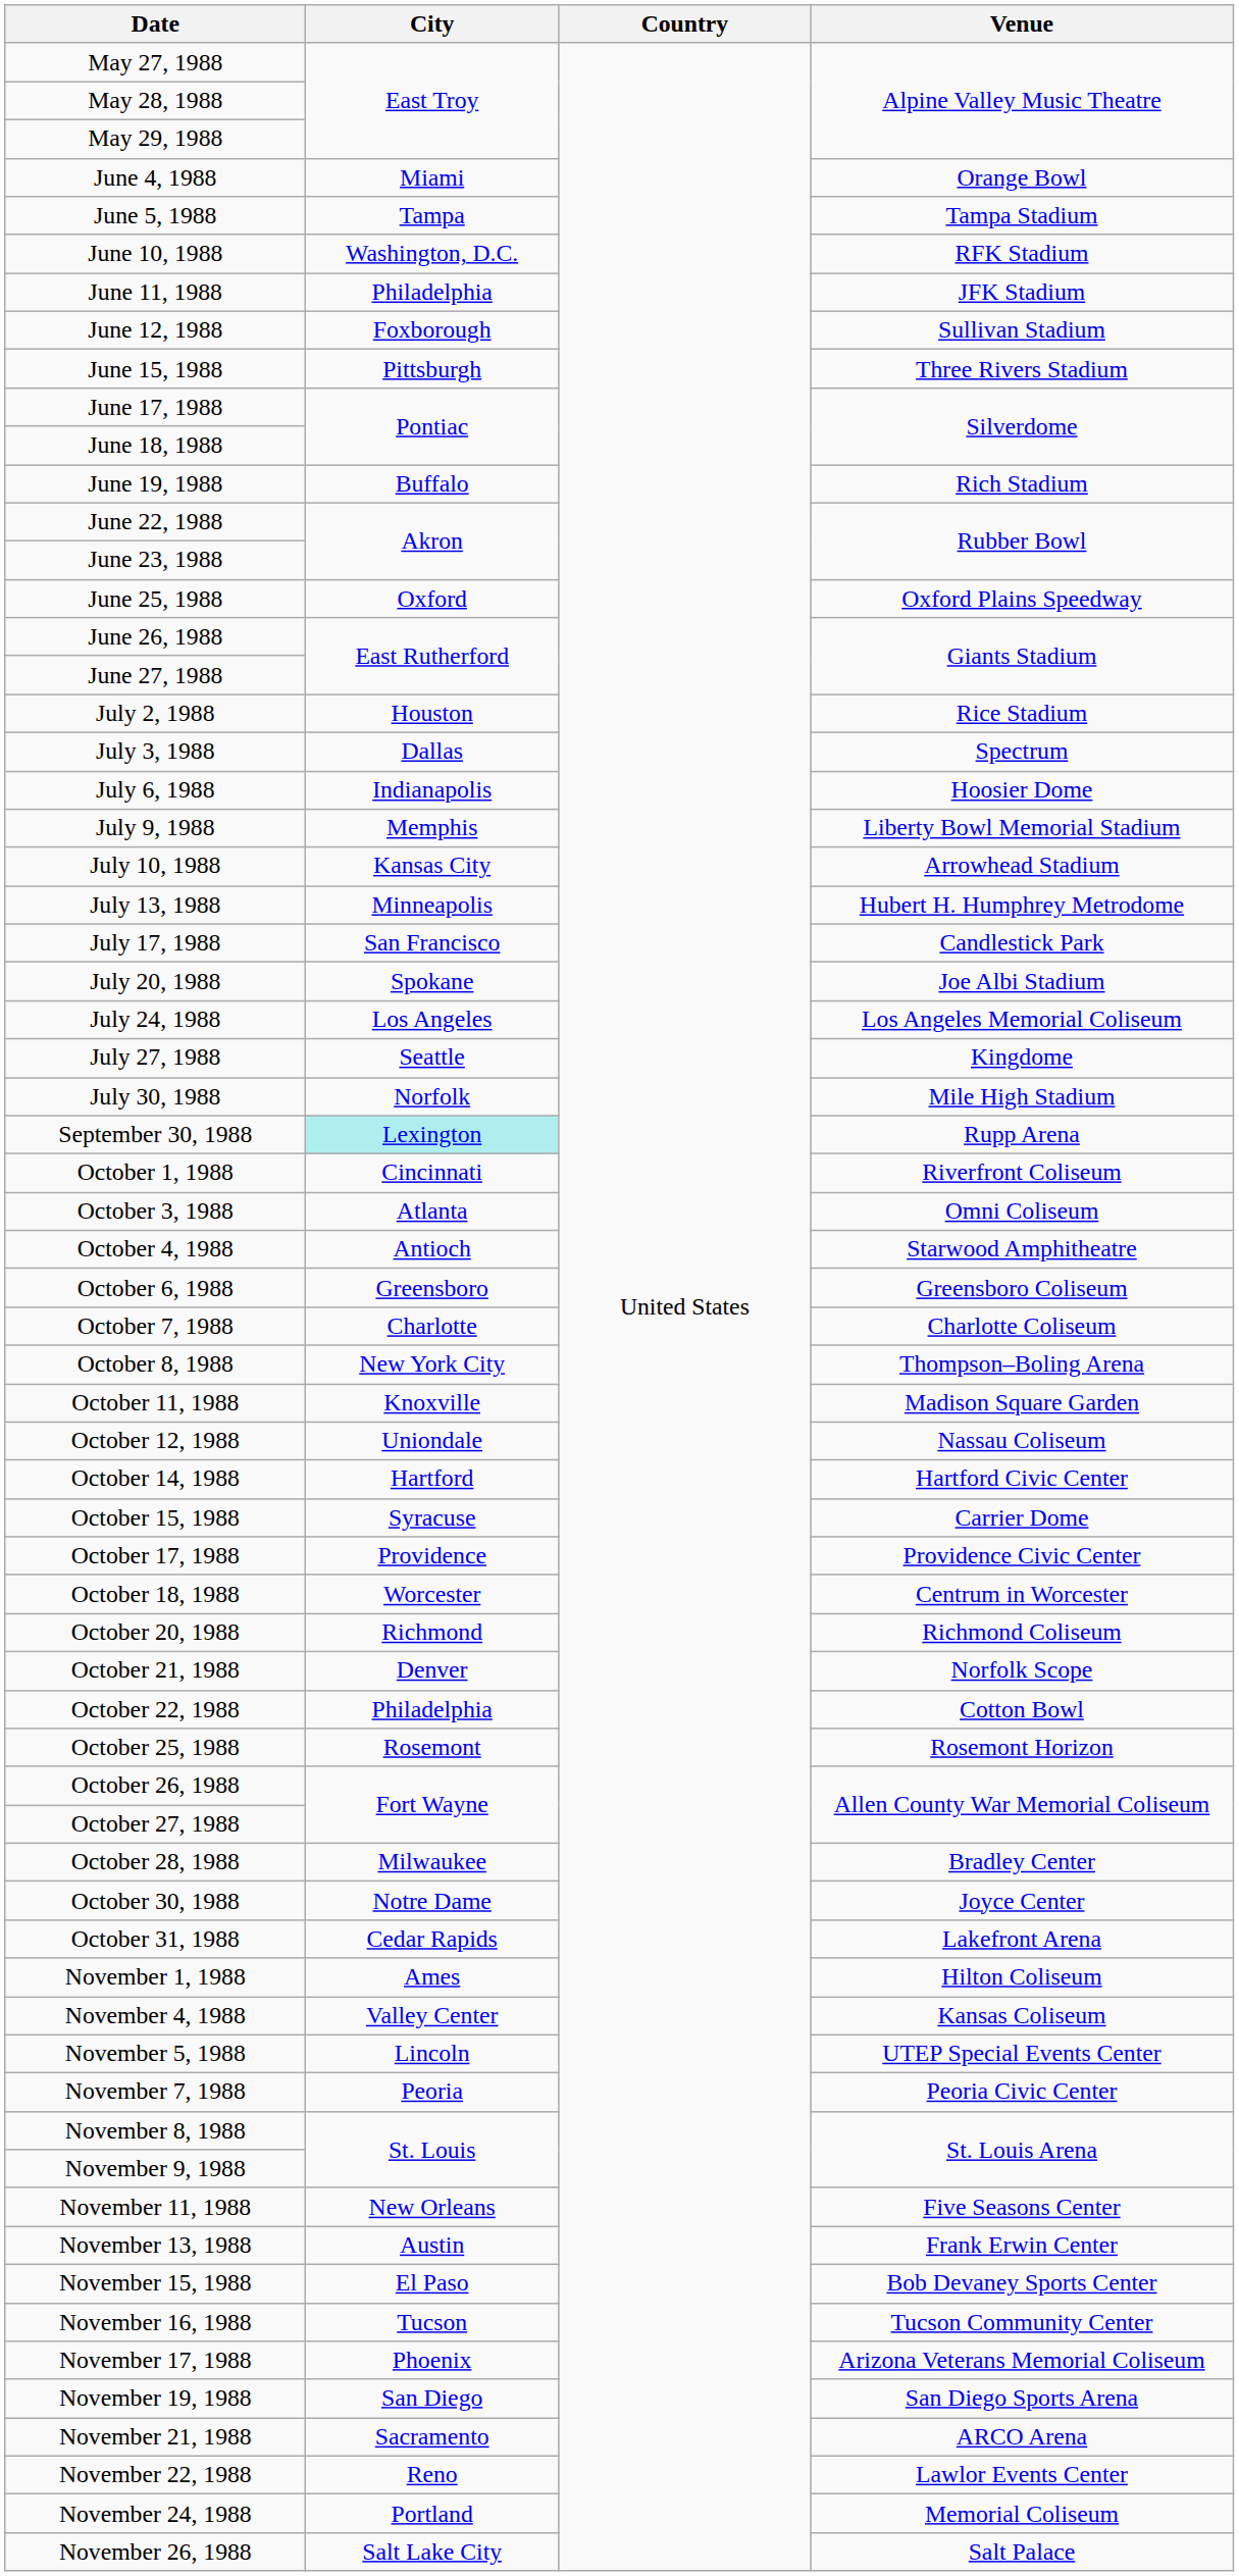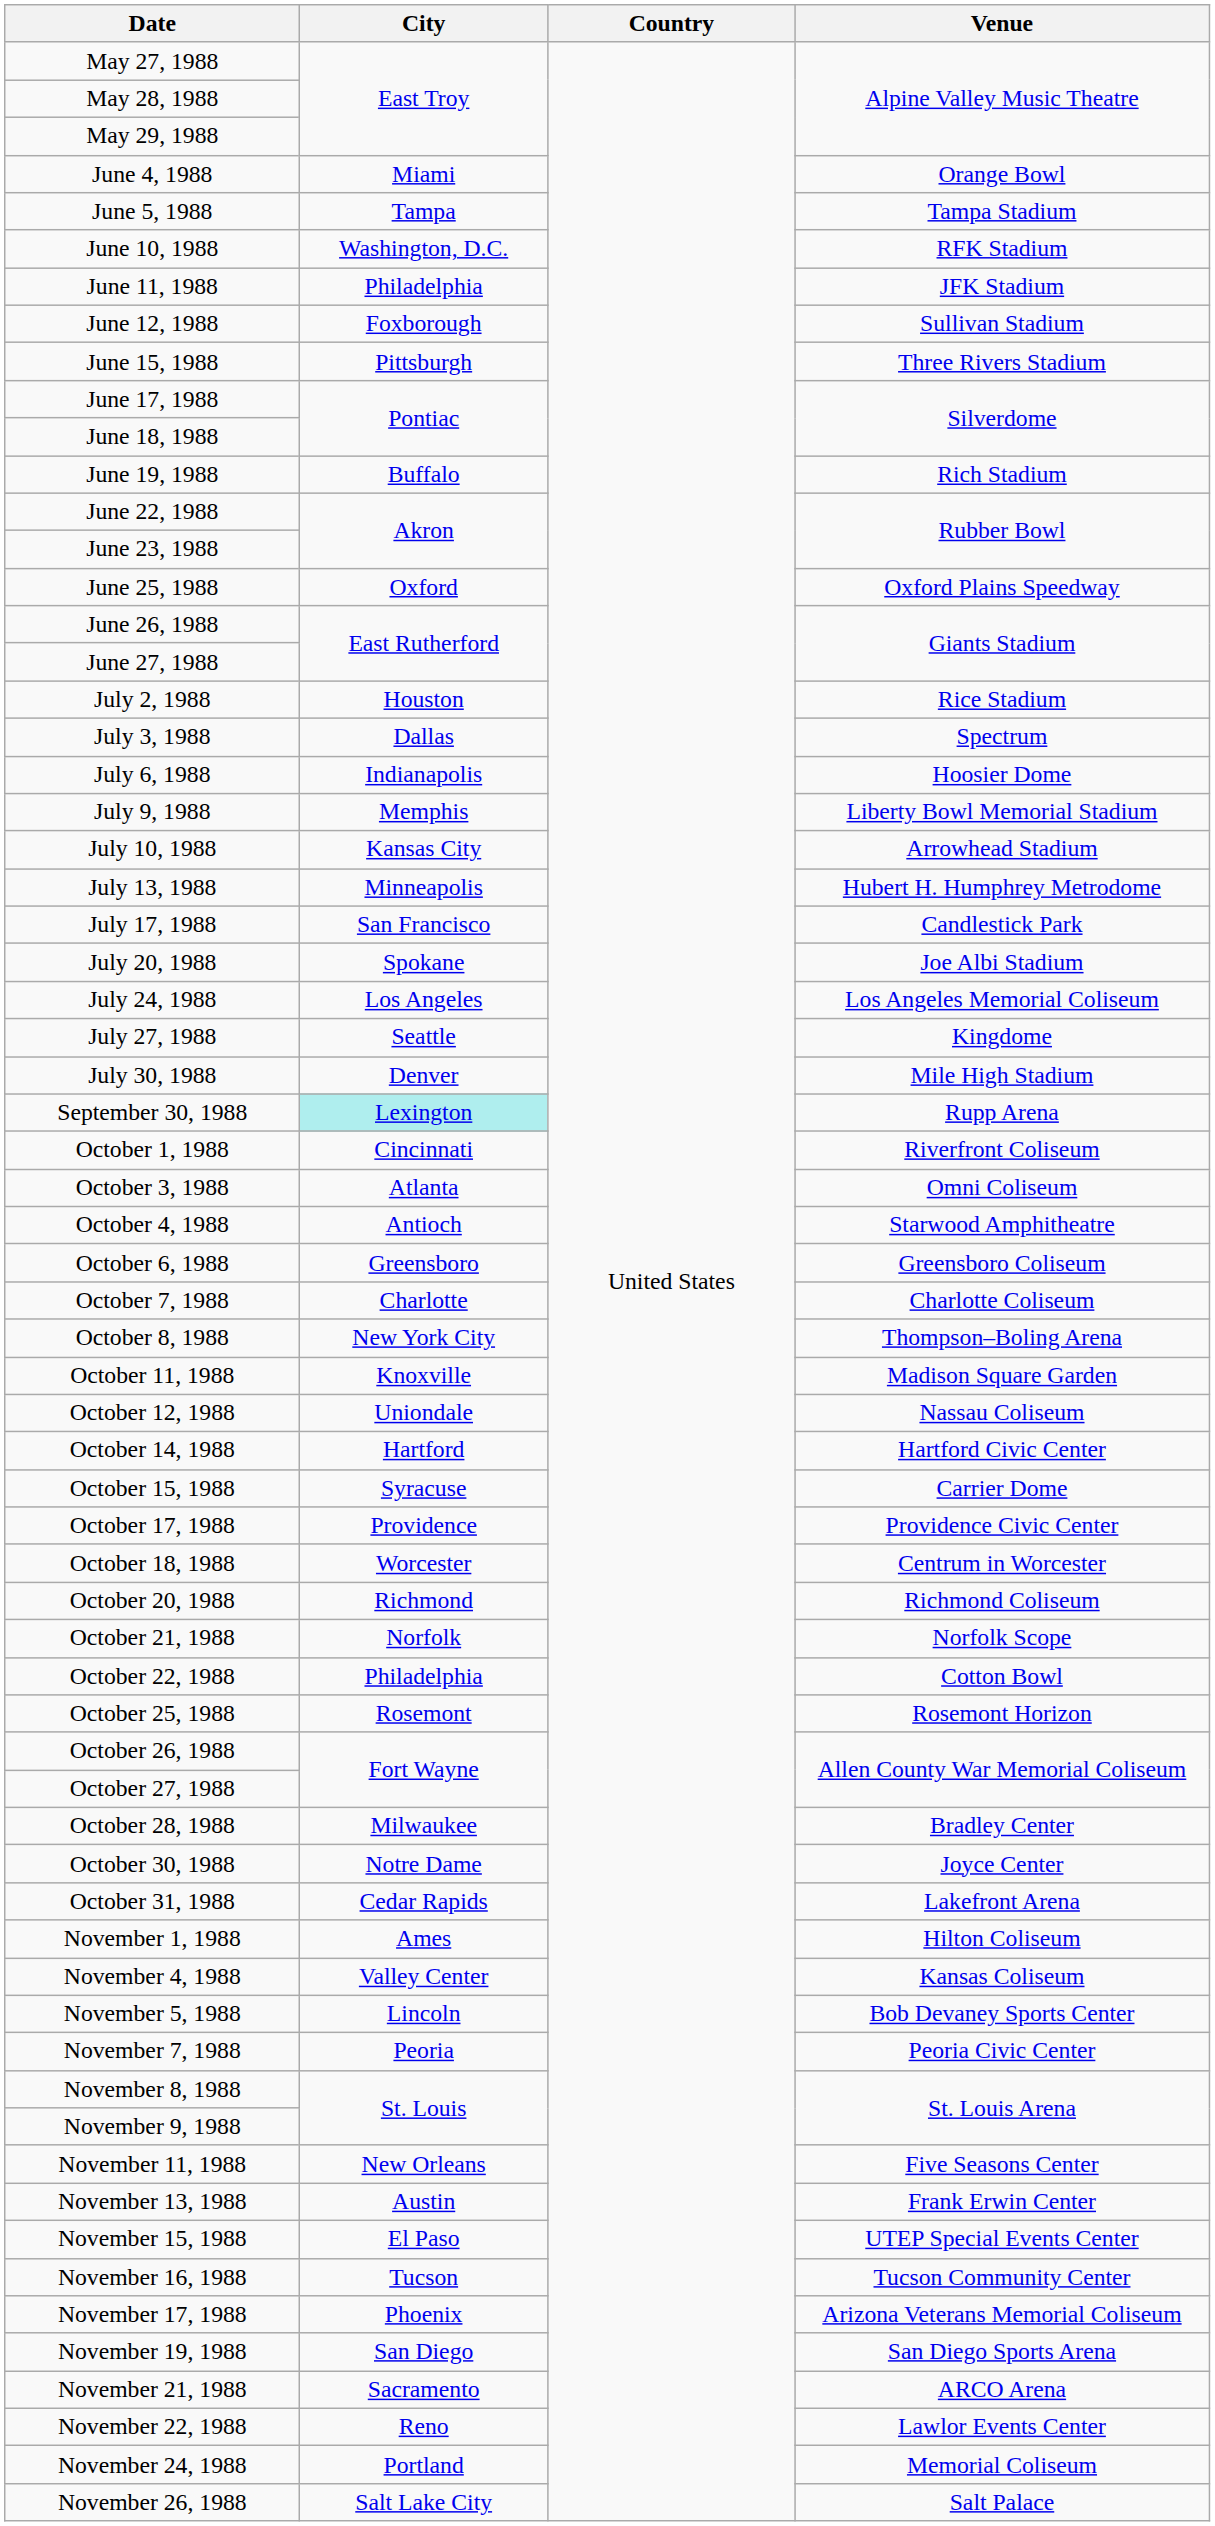July 30, 1988 | City: Norfolk -> Denver
October 21, 1988 | City: Denver -> Norfolk
November 5, 1988 | Venue: UTEP Special Events Center -> Bob Devaney Sports Center
November 15, 1988 | Venue: Bob Devaney Sports Center -> UTEP Special Events Center
